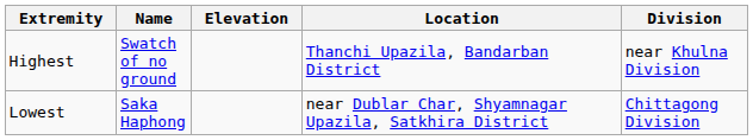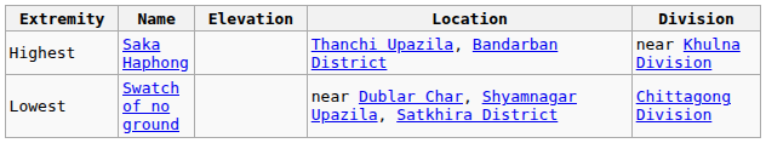Highest | Name: Swatch of no ground -> Saka Haphong
Lowest | Name: Saka Haphong -> Swatch of no ground
